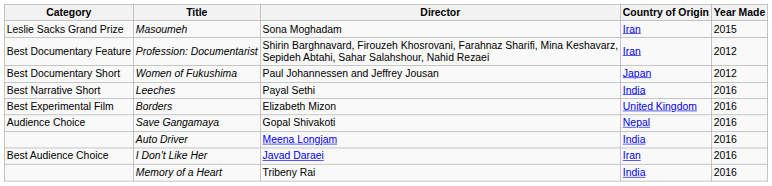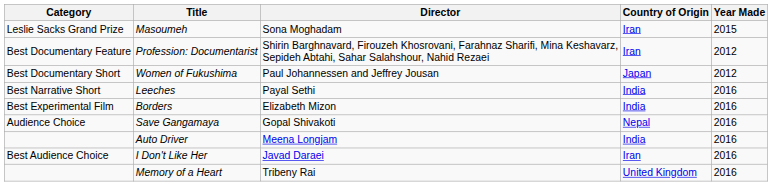Borders | Country of Origin: United Kingdom -> India
Memory of a Heart | Country of Origin: India -> United Kingdom
